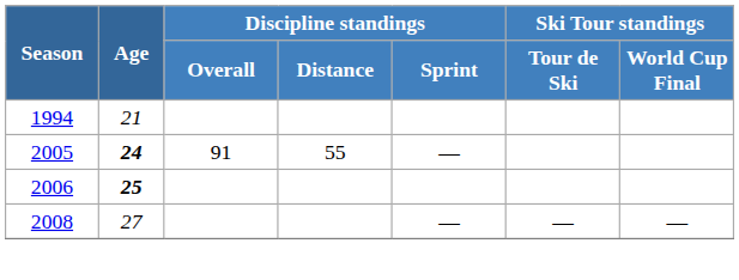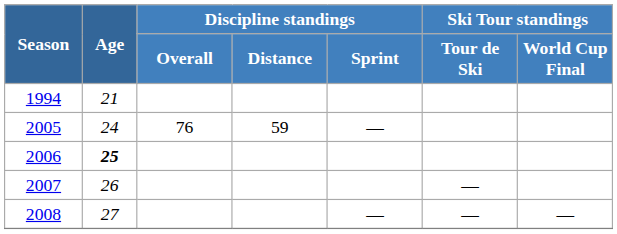2005 | Age: bold -> normal
2005 | Discipline standings / Overall: 91 -> 76
2005 | Discipline standings / Distance: 55 -> 59
+ row: 2007 | 26 | —
